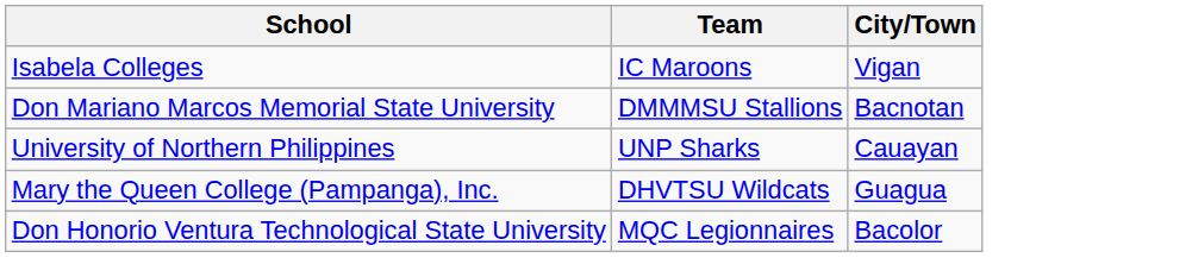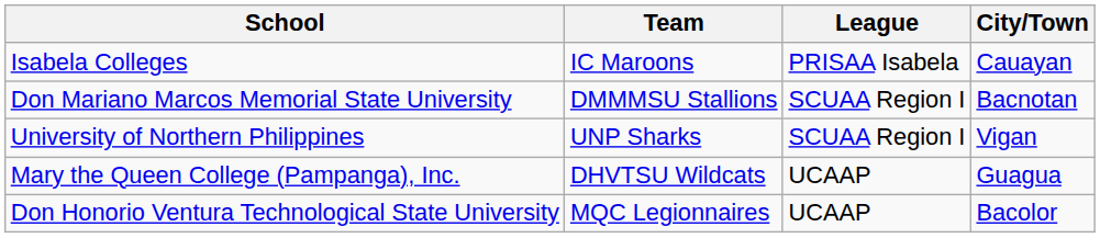+ column: League | PRISAA Isabela | SCUAA Region I | SCUAA Region I | UCAAP | UCAAP
Isabela Colleges | City/Town: Vigan -> Cauayan
University of Northern Philippines | City/Town: Cauayan -> Vigan
